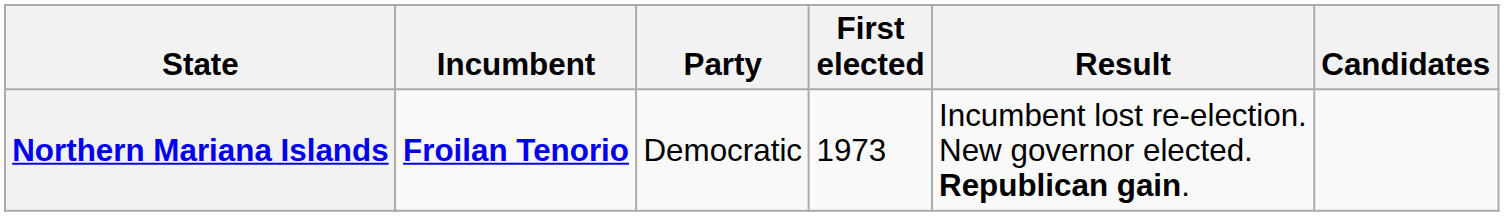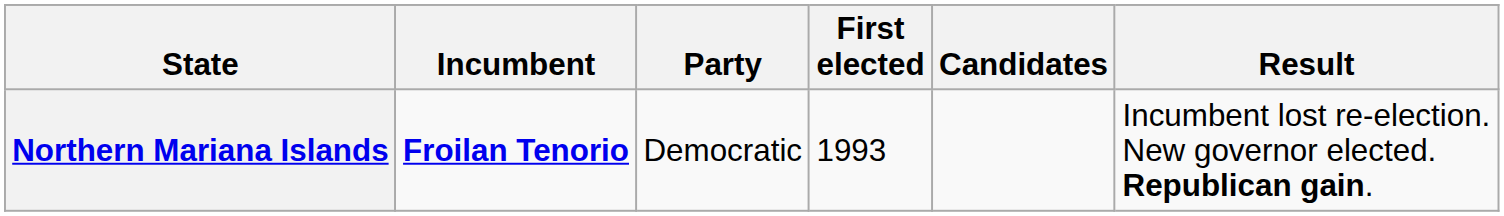columns swapped: Result <-> Candidates
Northern Mariana Islands | First elected: 1973 -> 1993
